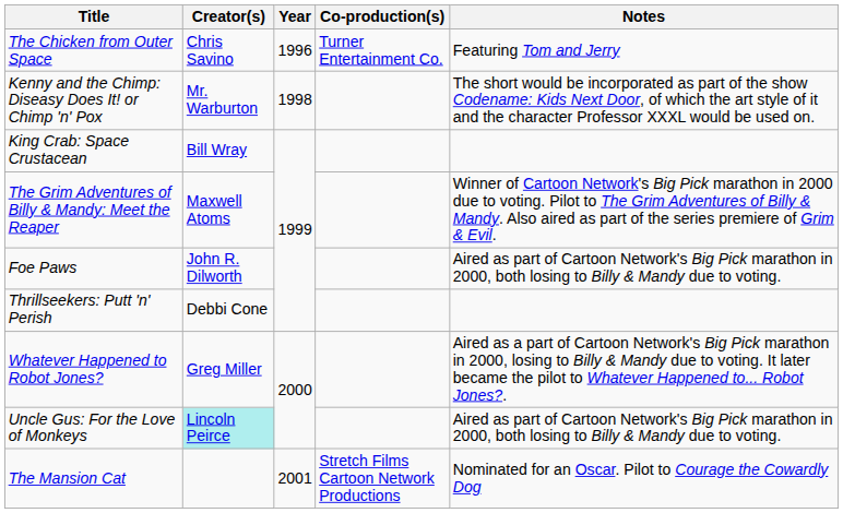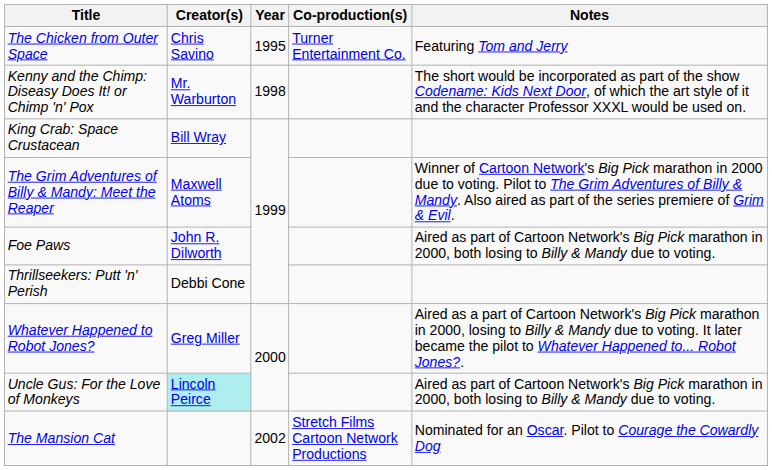The Chicken from Outer Space | Year: 1996 -> 1995
The Mansion Cat | Year: 2001 -> 2002
